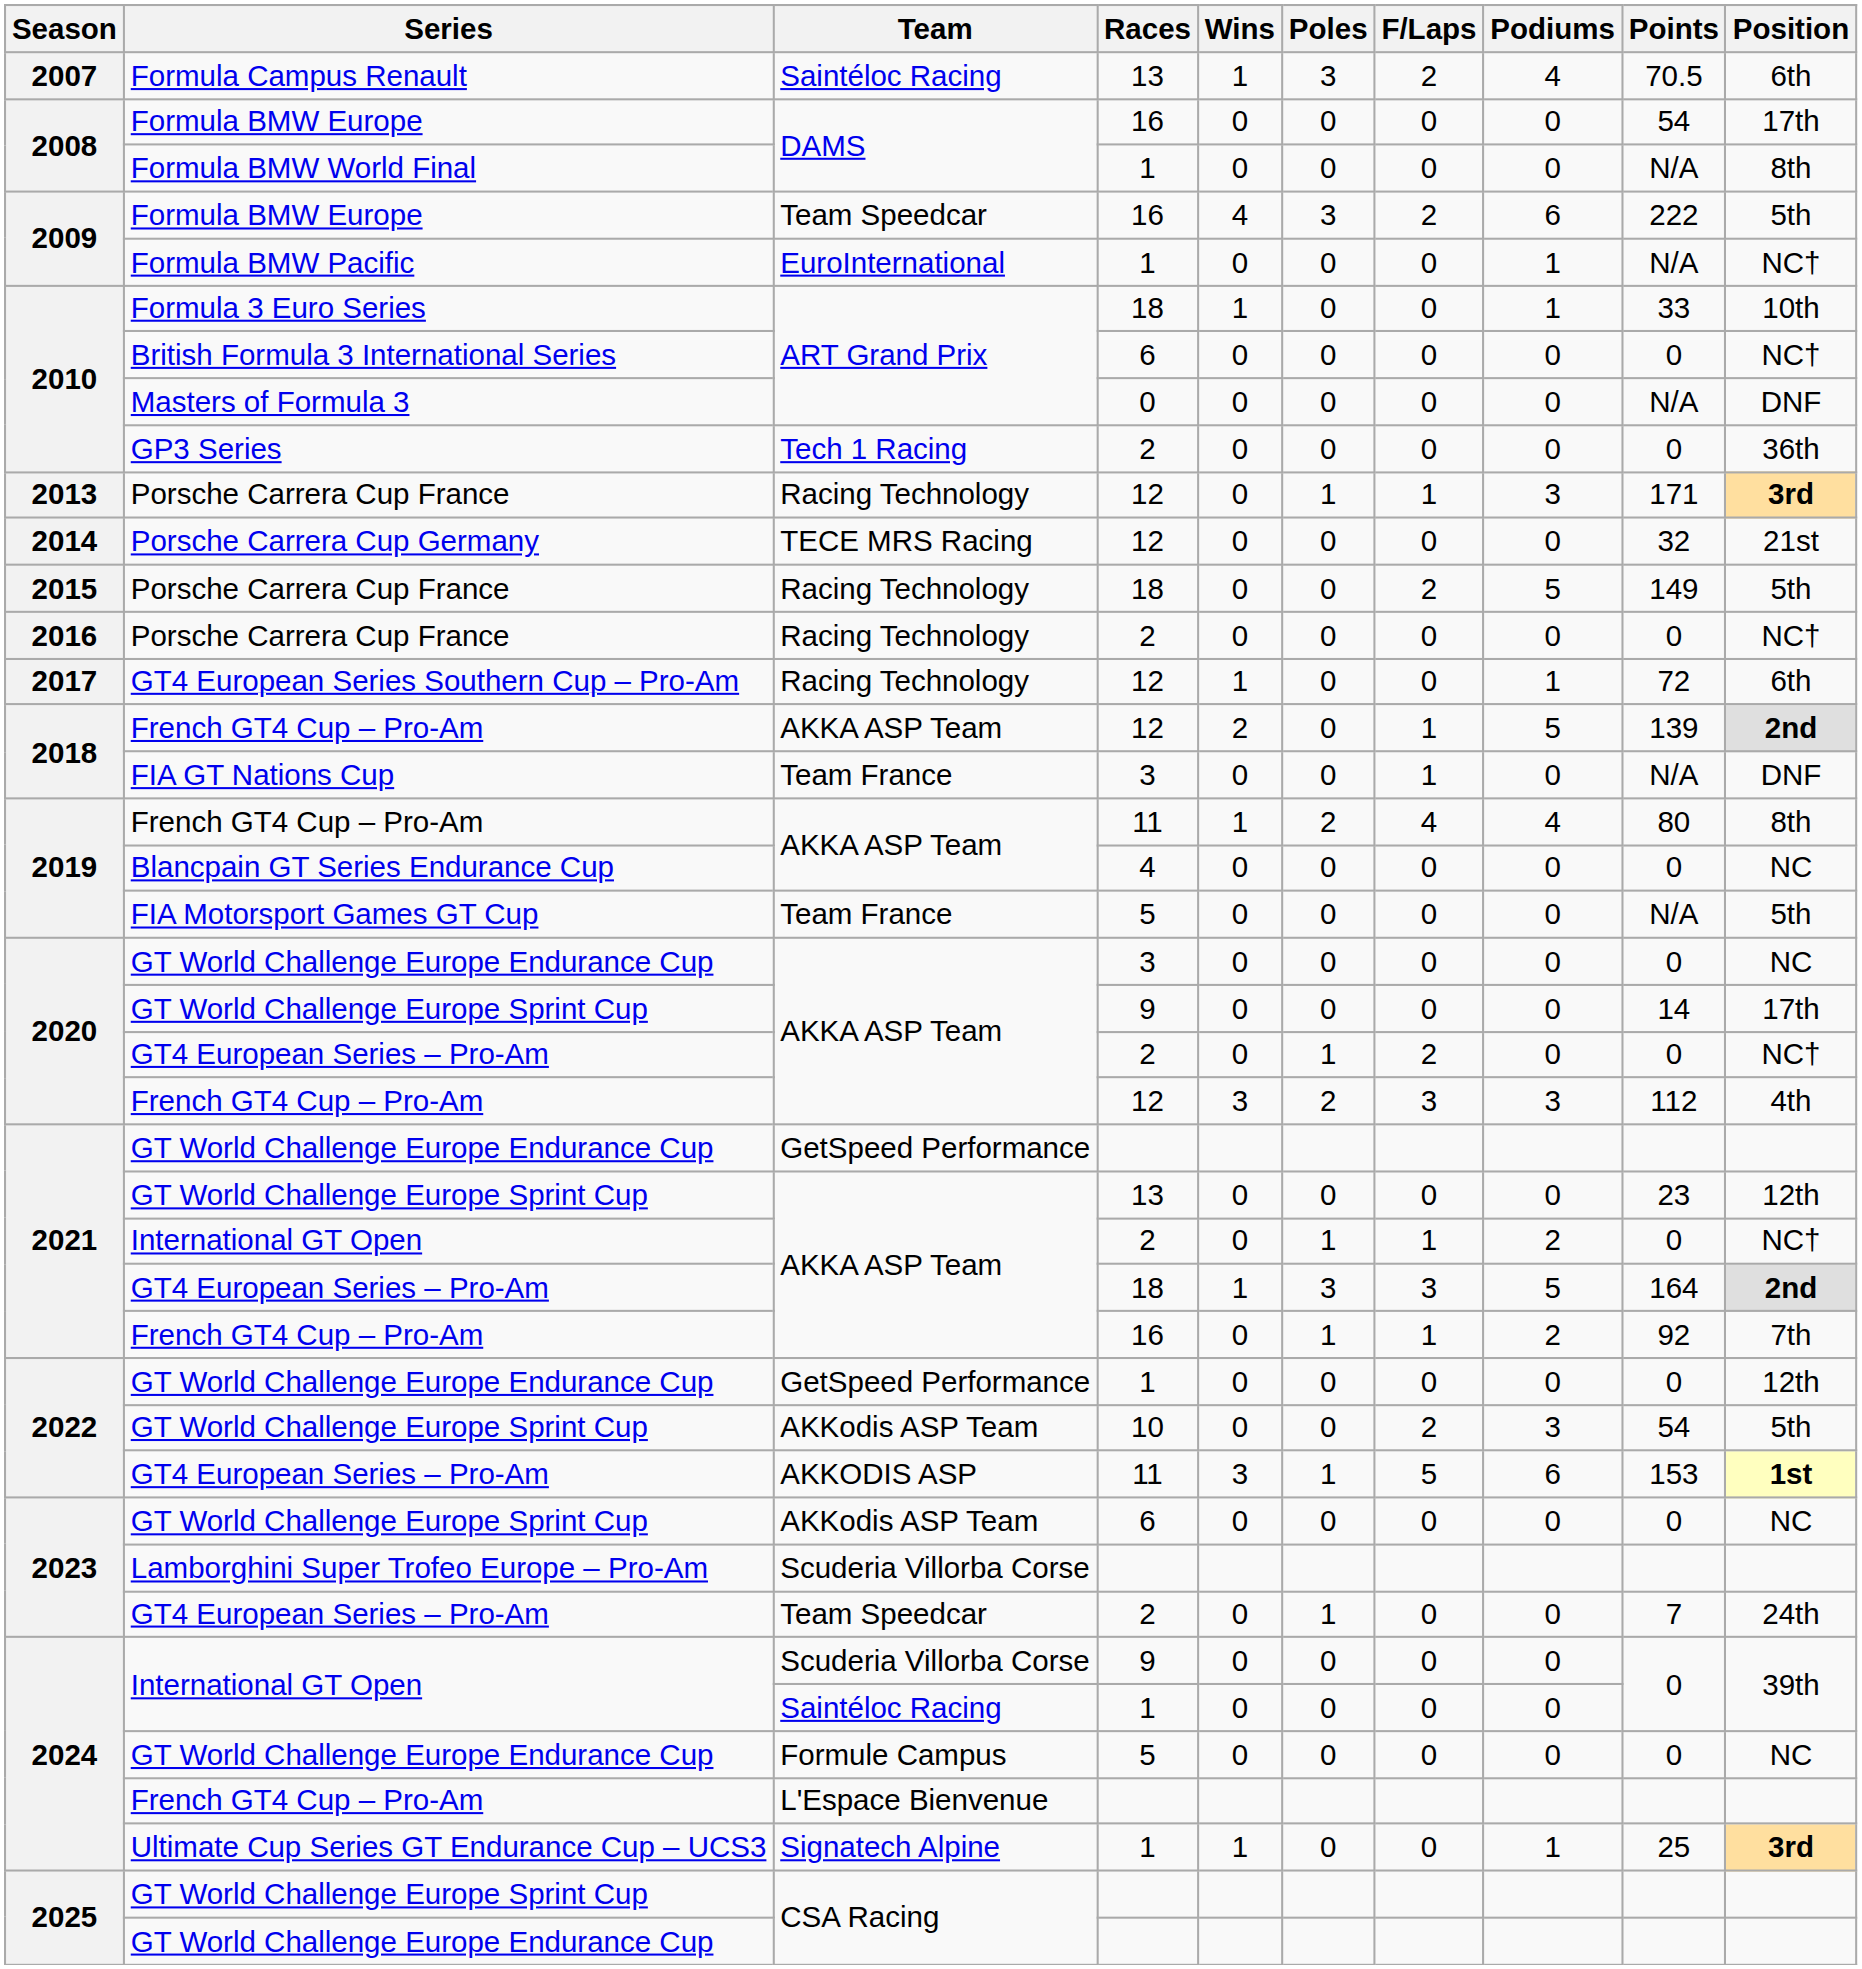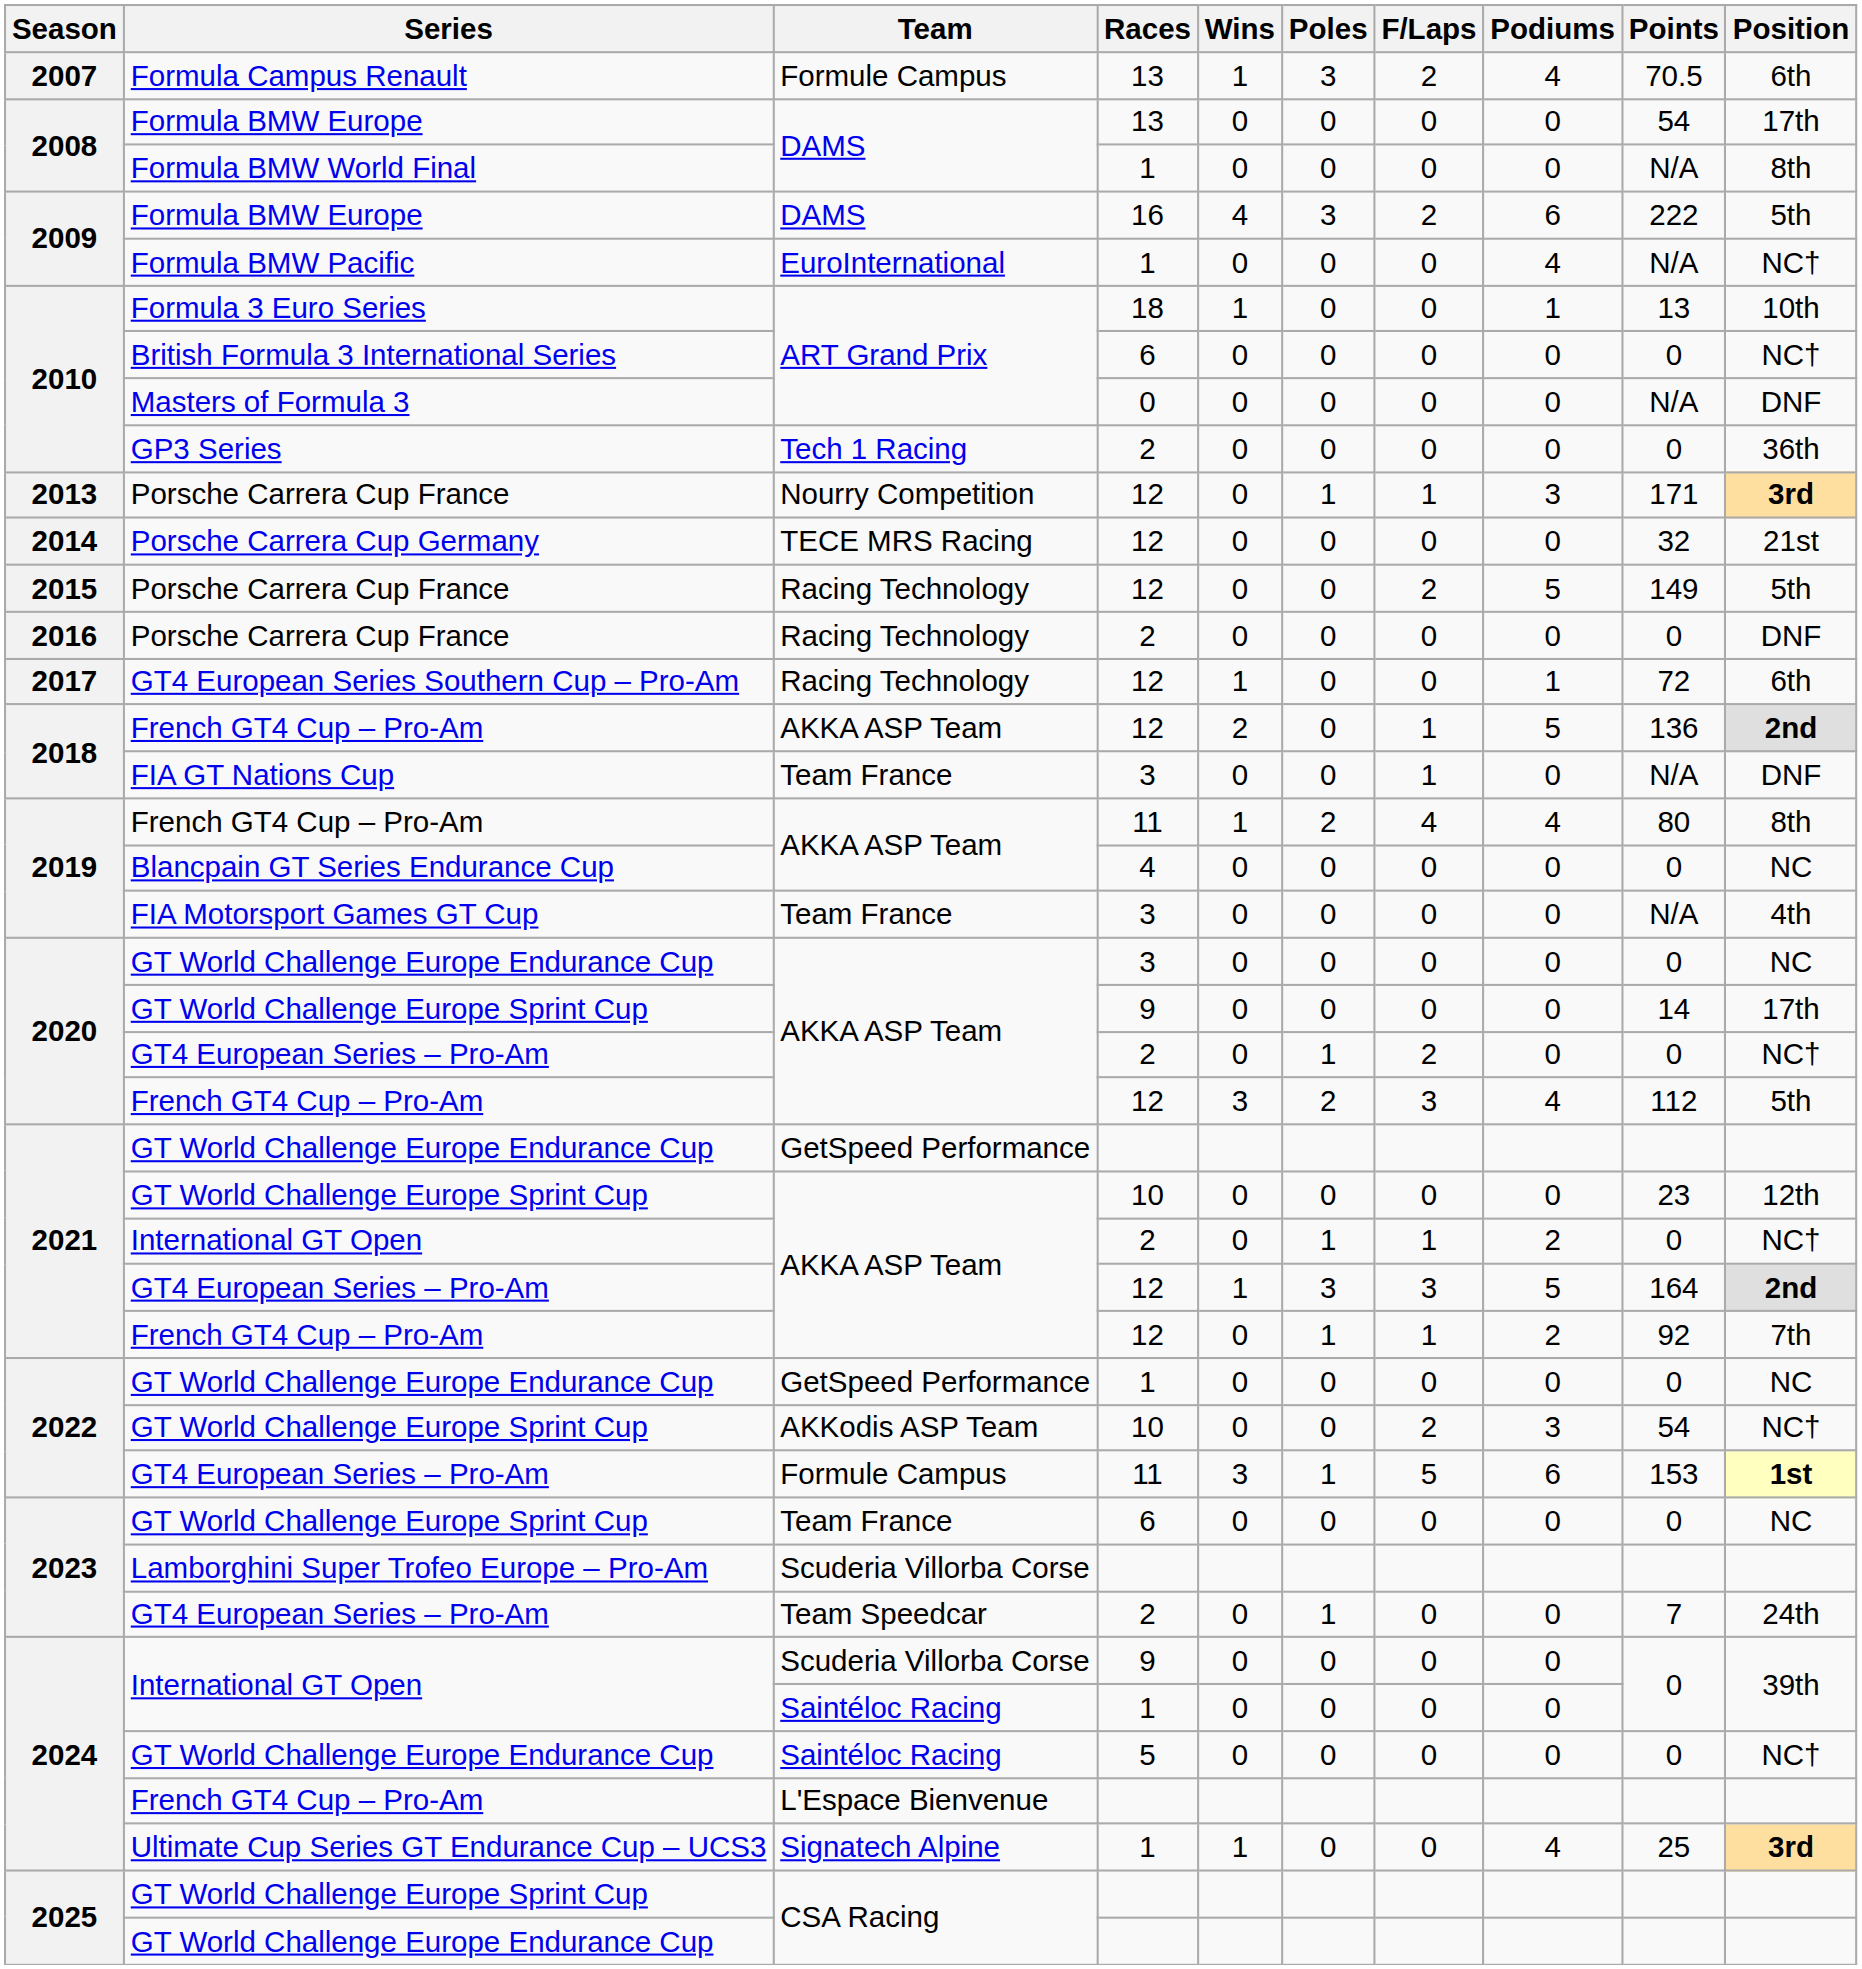Formula Campus Renault | Team: Saintéloc Racing -> Formule Campus
2008 / Formula BMW Europe | Races: 16 -> 13
2009 / Formula BMW Europe | Team: Team Speedcar -> DAMS
Formula BMW Pacific | Podiums: 1 -> 4
Formula 3 Euro Series | Points: 33 -> 13
2013 / Porsche Carrera Cup France | Team: Racing Technology -> Nourry Competition
2015 / Porsche Carrera Cup France | Races: 18 -> 12
2016 / Porsche Carrera Cup France | Position: NC† -> DNF
2018 / French GT4 Cup – Pro-Am | Points: 139 -> 136
FIA Motorsport Games GT Cup | Races: 5 -> 3
FIA Motorsport Games GT Cup | Position: 5th -> 4th
2020 / French GT4 Cup – Pro-Am | Podiums: 3 -> 4
2020 / French GT4 Cup – Pro-Am | Position: 4th -> 5th
2021 / GT World Challenge Europe Sprint Cup | Races: 13 -> 10
2021 / GT4 European Series – Pro-Am | Races: 18 -> 12
2021 / French GT4 Cup – Pro-Am | Races: 16 -> 12
2022 / GT World Challenge Europe Endurance Cup | Position: 12th -> NC
2022 / GT World Challenge Europe Sprint Cup | Position: 5th -> NC†
2022 / GT4 European Series – Pro-Am | Team: AKKODIS ASP -> Formule Campus
2023 / GT World Challenge Europe Sprint Cup | Team: AKKodis ASP Team -> Team France
2024 / GT World Challenge Europe Endurance Cup | Team: Formule Campus -> Saintéloc Racing
2024 / GT World Challenge Europe Endurance Cup | Position: NC -> NC†
Ultimate Cup Series GT Endurance Cup – UCS3 | Podiums: 1 -> 4
